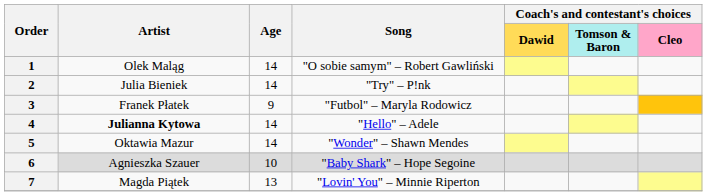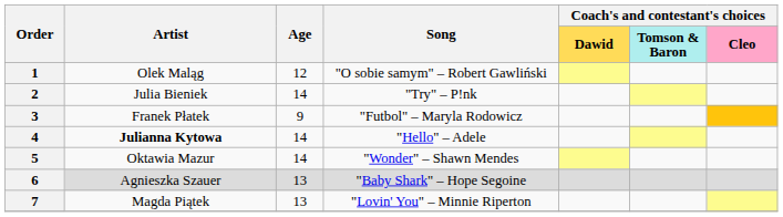1 | Age: 14 -> 12
6 | Age: 10 -> 13
